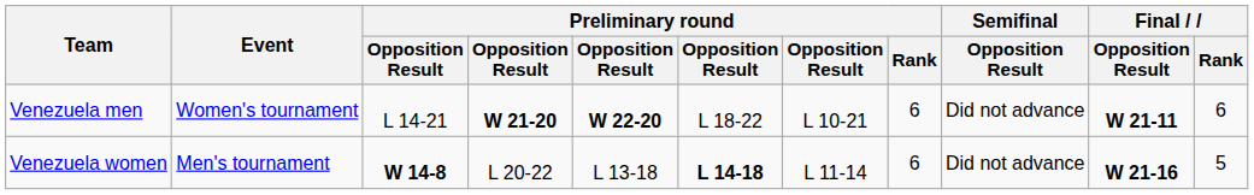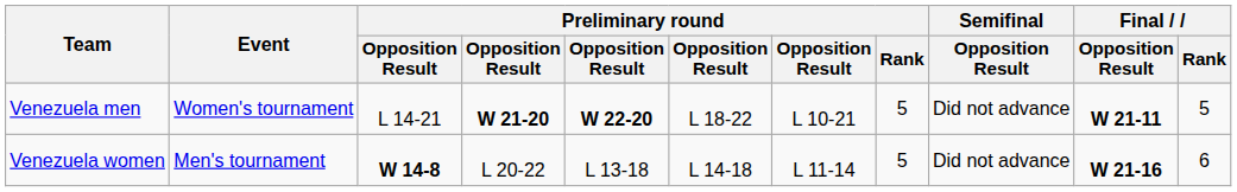Venezuela men | Preliminary round / Rank: 6 -> 5
Venezuela men | Final / Rank: 6 -> 5
Venezuela women | column 6: bold -> normal
Venezuela women | Preliminary round / Rank: 6 -> 5
Venezuela women | Final / Rank: 5 -> 6
